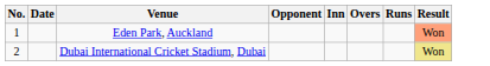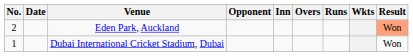+ column: Wkts
Eden Park, Auckland | No.: 1 -> 2
Dubai International Cricket Stadium, Dubai | No.: 2 -> 1
Dubai International Cricket Stadium, Dubai | Result: khaki background -> no background
